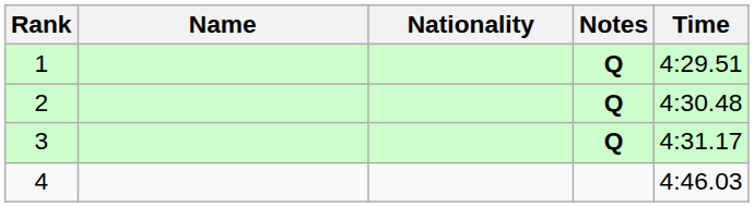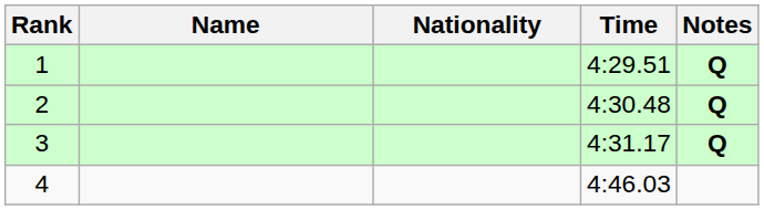columns swapped: Time <-> Notes
